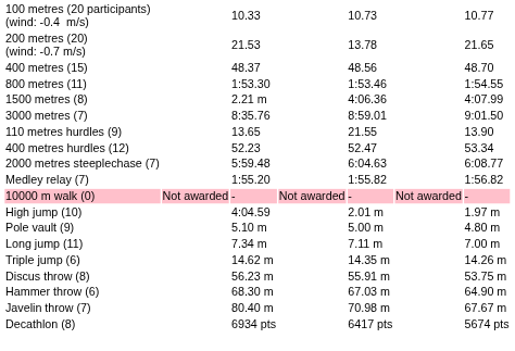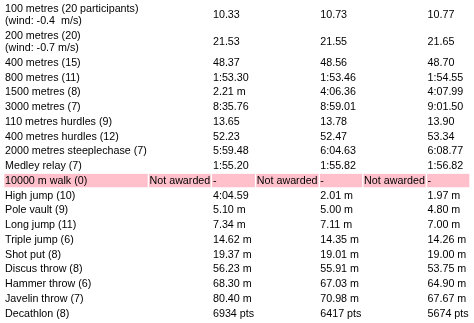200 metres (20) (wind: -0.7 m/s) | column 5: 13.78 -> 21.55
110 metres hurdles (9) | column 5: 21.55 -> 13.78
+ row: Shot put (8) | 19.37 m | 19.01 m | 19.00 m
